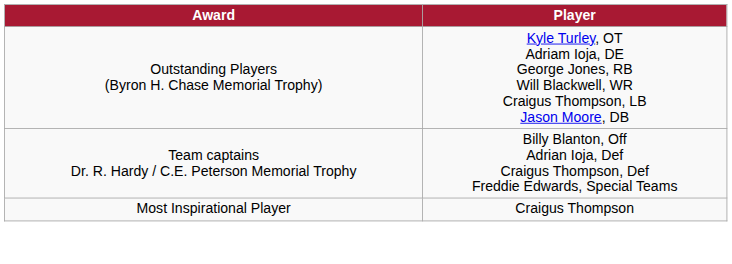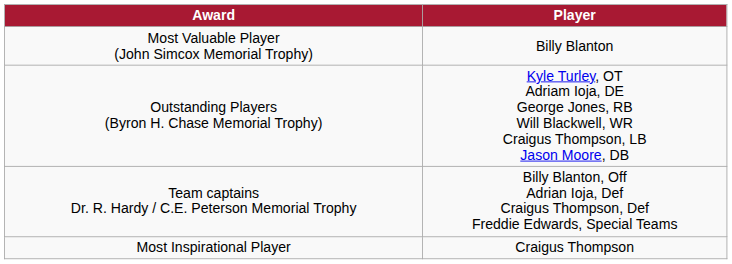+ row: Most Valuable Player (John Simcox Memorial Trophy) | Billy Blanton
